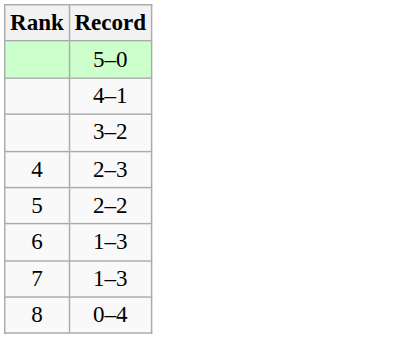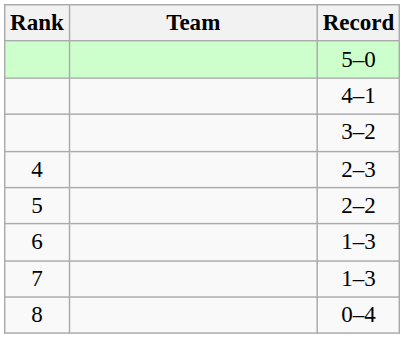+ column: Team
